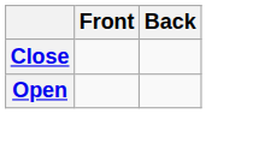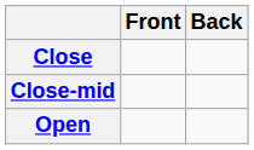+ row: Close-mid
